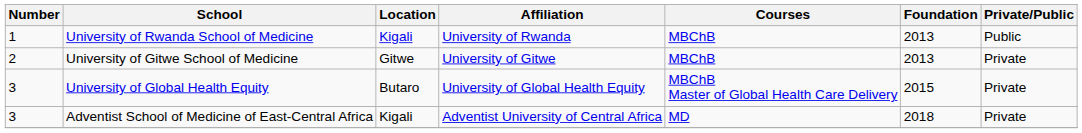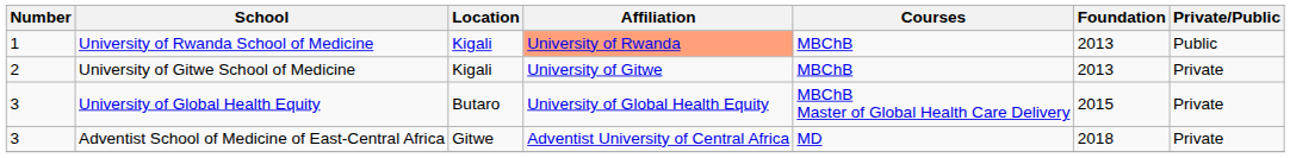University of Rwanda School of Medicine | Affiliation: no background -> lightsalmon background
University of Gitwe School of Medicine | Location: Gitwe -> Kigali
Adventist School of Medicine of East-Central Africa | Location: Kigali -> Gitwe
